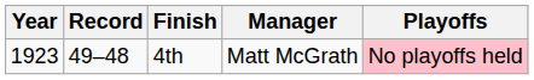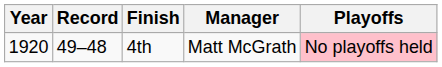4th | Year: 1923 -> 1920
